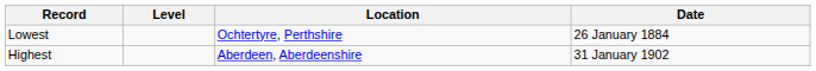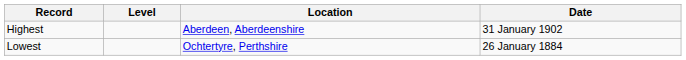rows swapped: Highest <-> Lowest
